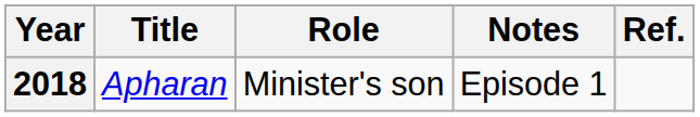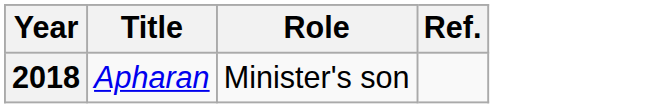- column: Notes | Episode 1
